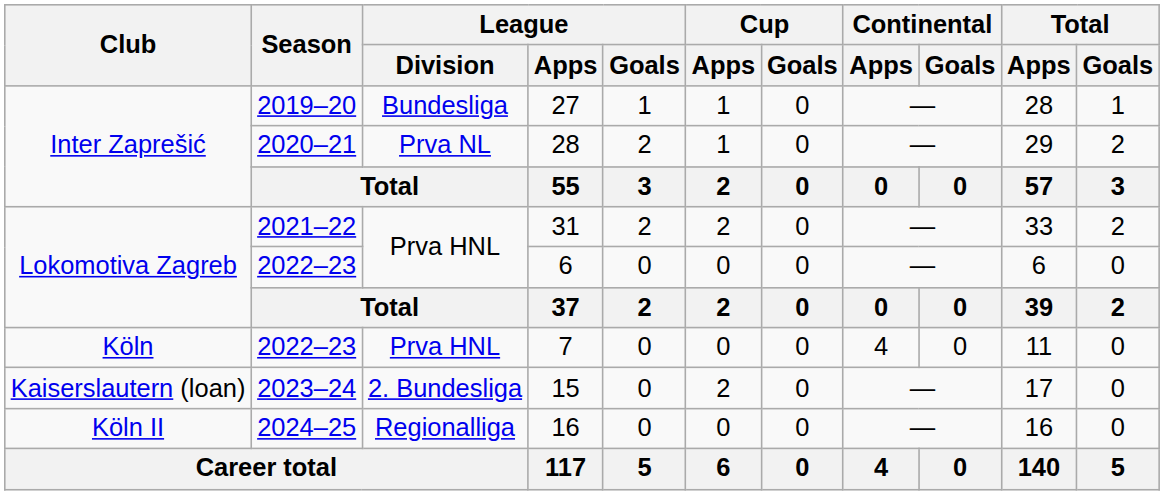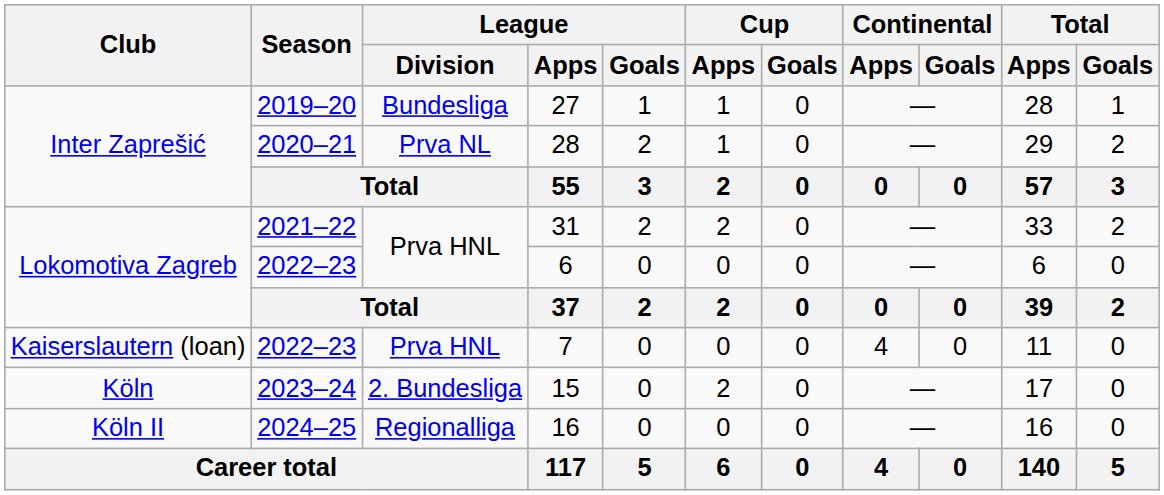7 | Club: Köln -> Kaiserslautern (loan)
15 | Club: Kaiserslautern (loan) -> Köln
